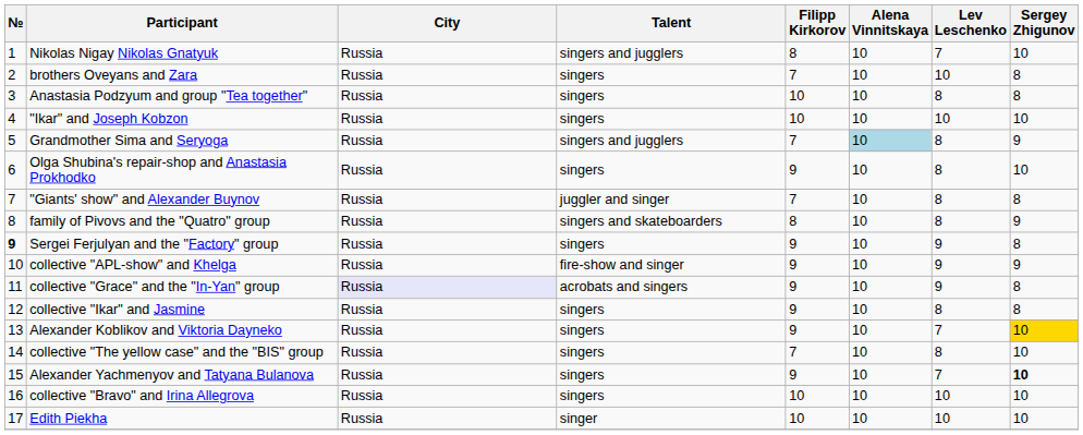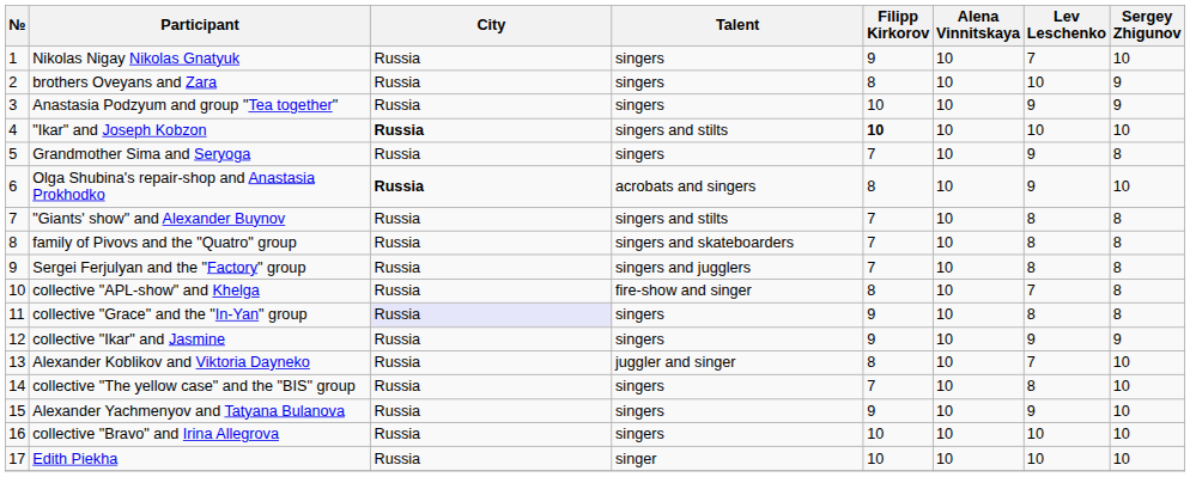Nikolas Nigay Nikolas Gnatyuk | Talent: singers and jugglers -> singers
Nikolas Nigay Nikolas Gnatyuk | Filipp Kirkorov: 8 -> 9
brothers Oveyans and Zara | Filipp Kirkorov: 7 -> 8
brothers Oveyans and Zara | Sergey Zhigunov: 8 -> 9
Anastasia Podzyum and group "Tea together" | Lev Leschenko: 8 -> 9
Anastasia Podzyum and group "Tea together" | Sergey Zhigunov: 8 -> 9
"Ikar" and Joseph Kobzon | City: normal -> bold
"Ikar" and Joseph Kobzon | Talent: singers -> singers and stilts
"Ikar" and Joseph Kobzon | Filipp Kirkorov: normal -> bold
Grandmother Sima and Seryoga | Talent: singers and jugglers -> singers
Grandmother Sima and Seryoga | Alena Vinnitskaya: lightblue background -> no background
Grandmother Sima and Seryoga | Lev Leschenko: 8 -> 9
Grandmother Sima and Seryoga | Sergey Zhigunov: 9 -> 8
Olga Shubina's repair-shop and Anastasia Prokhodko | City: normal -> bold
Olga Shubina's repair-shop and Anastasia Prokhodko | Talent: singers -> acrobats and singers
Olga Shubina's repair-shop and Anastasia Prokhodko | Filipp Kirkorov: 9 -> 8
Olga Shubina's repair-shop and Anastasia Prokhodko | Lev Leschenko: 8 -> 9
"Giants' show" and Alexander Buynov | Talent: juggler and singer -> singers and stilts
family of Pivovs and the "Quatro" group | Filipp Kirkorov: 8 -> 7
family of Pivovs and the "Quatro" group | Sergey Zhigunov: 9 -> 8
Sergei Ferjulyan and the "Factory" group | №: bold -> normal
Sergei Ferjulyan and the "Factory" group | Talent: singers -> singers and jugglers
Sergei Ferjulyan and the "Factory" group | Filipp Kirkorov: 9 -> 7
Sergei Ferjulyan and the "Factory" group | Lev Leschenko: 9 -> 8
collective "APL-show" and Khelga | Filipp Kirkorov: 9 -> 8
collective "APL-show" and Khelga | Lev Leschenko: 9 -> 7
collective "APL-show" and Khelga | Sergey Zhigunov: 9 -> 8
collective "Grace" and the "In-Yan" group | Talent: acrobats and singers -> singers
collective "Grace" and the "In-Yan" group | Lev Leschenko: 9 -> 8
collective "Ikar" and Jasmine | Lev Leschenko: 8 -> 9
collective "Ikar" and Jasmine | Sergey Zhigunov: 8 -> 9
Alexander Koblikov and Viktoria Dayneko | Talent: singers -> juggler and singer
Alexander Koblikov and Viktoria Dayneko | Filipp Kirkorov: 9 -> 8
Alexander Koblikov and Viktoria Dayneko | Sergey Zhigunov: gold background -> no background
Alexander Yachmenyov and Tatyana Bulanova | Lev Leschenko: 7 -> 9
Alexander Yachmenyov and Tatyana Bulanova | Sergey Zhigunov: bold -> normal
